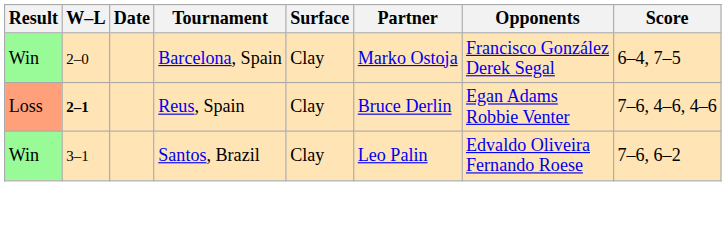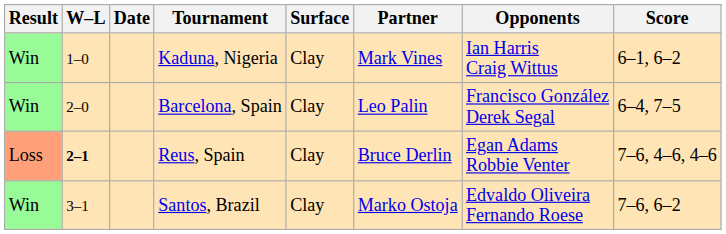+ row: Win | 1–0 | Kaduna, Nigeria | Clay | Mark Vines | Ian Harris Craig Wittus | 6–1, 6–2
Barcelona, Spain | Partner: Marko Ostoja -> Leo Palin
Santos, Brazil | Partner: Leo Palin -> Marko Ostoja
